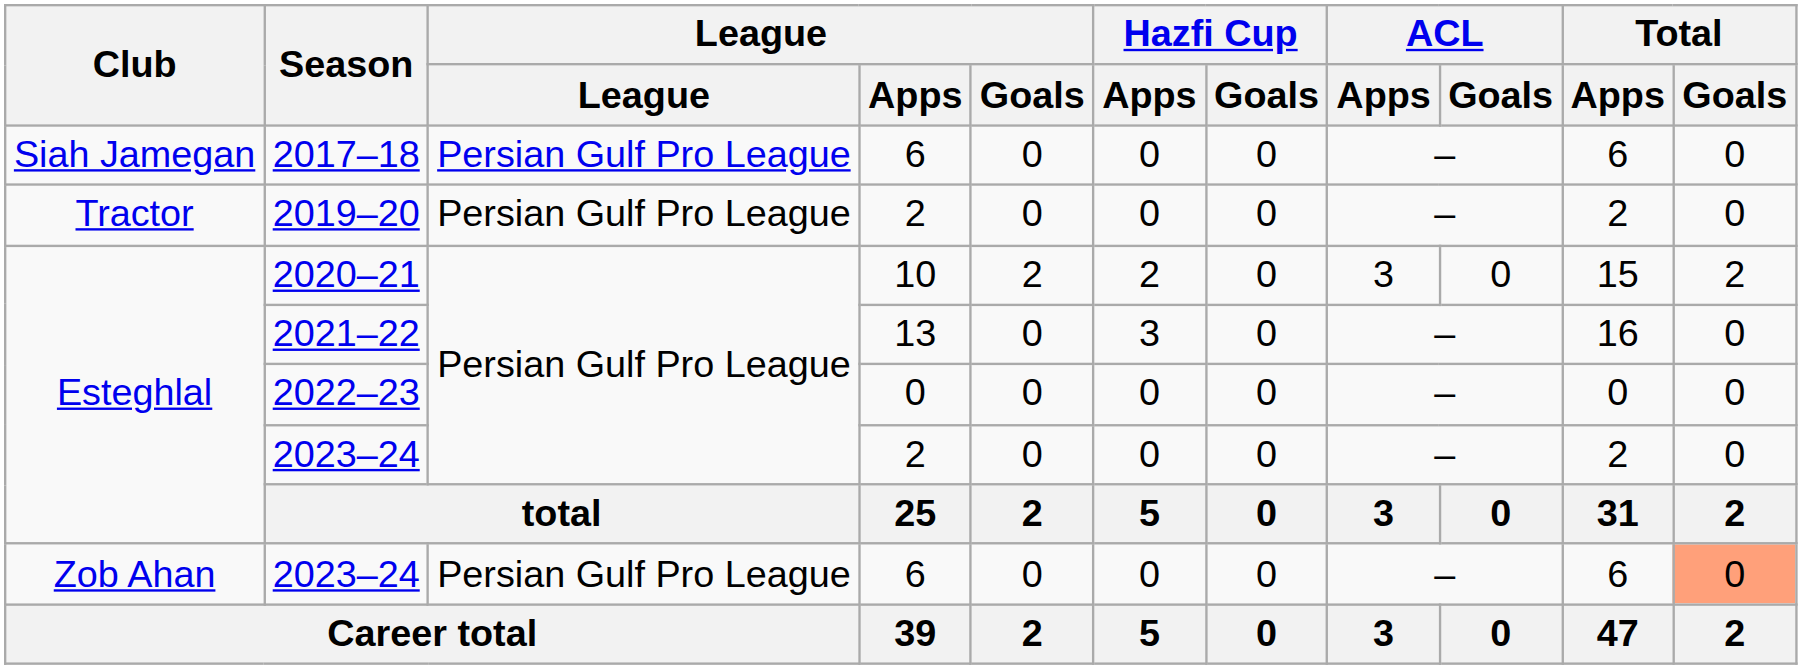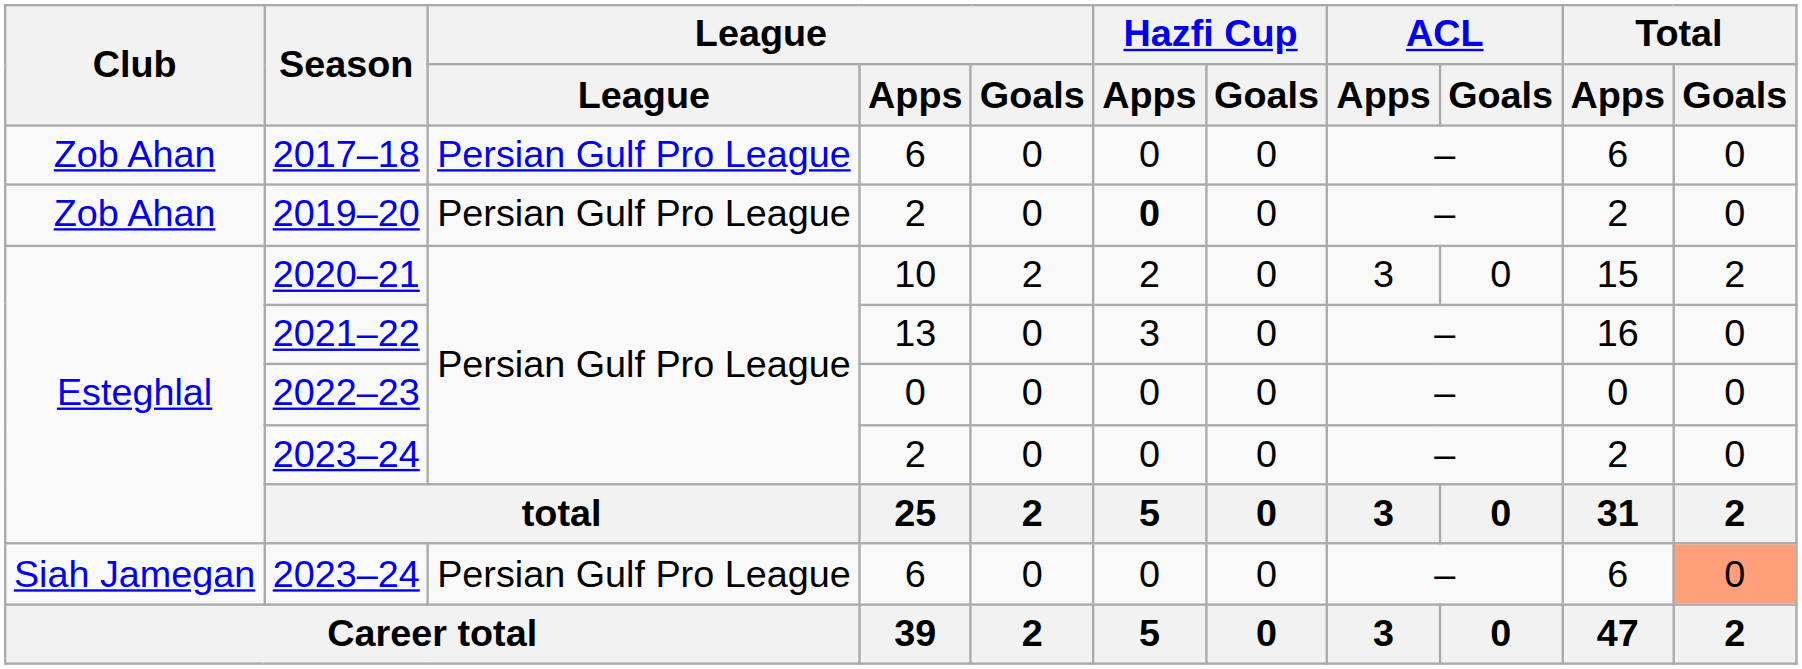2017–18 | Club: Siah Jamegan -> Zob Ahan
2019–20 | Club: Tractor -> Zob Ahan
2019–20 | Hazfi Cup / Apps: normal -> bold
2023–24 / 6 | Club: Zob Ahan -> Siah Jamegan
